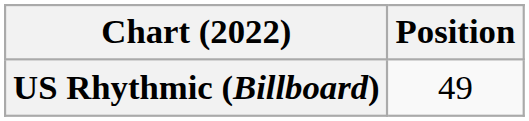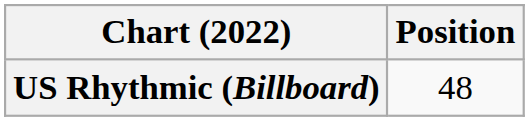US Rhythmic (Billboard) | Position: 49 -> 48
